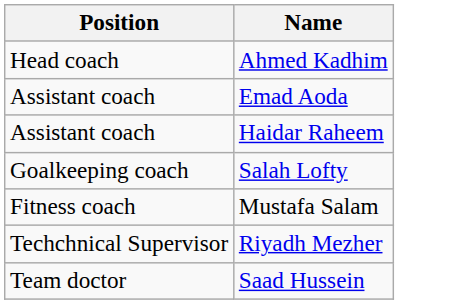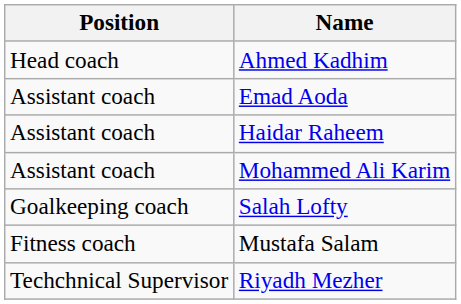+ row: Assistant coach | Mohammed Ali Karim
- row: Team doctor | Saad Hussein
